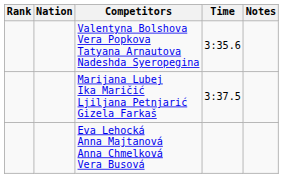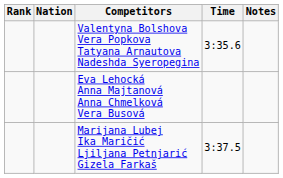rows swapped: Marijana Lubej Ika Maričić Ljiljana Petnjarić Gizela Farkaš <-> Eva Lehocká Anna Majtanová Anna Chmelková Vera Busová
